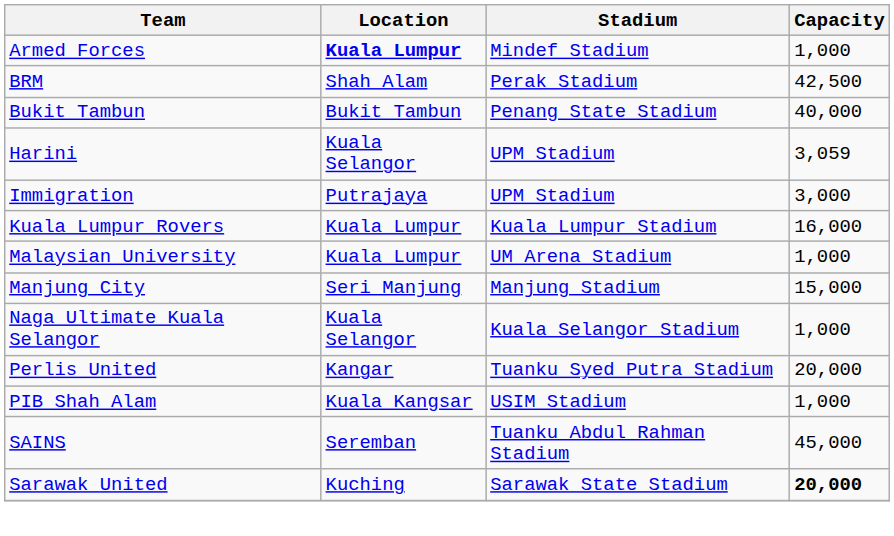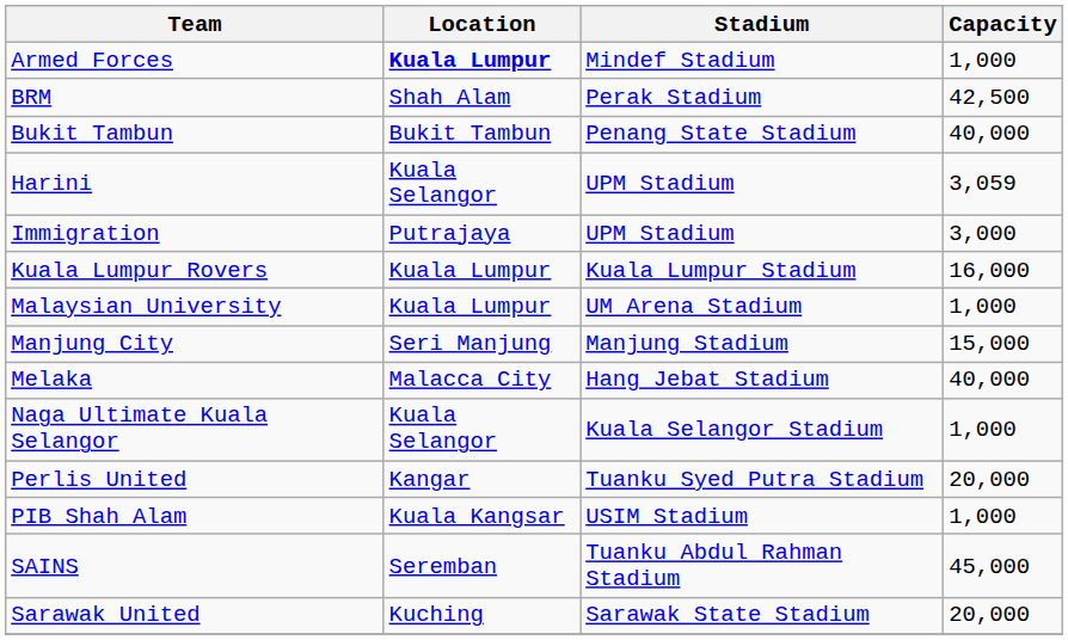+ row: Melaka | Malacca City | Hang Jebat Stadium | 40,000
Sarawak United | Capacity: bold -> normal
